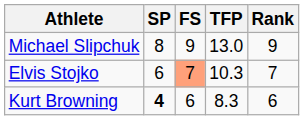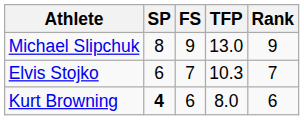Elvis Stojko | FS: lightsalmon background -> no background
Kurt Browning | TFP: 8.3 -> 8.0
